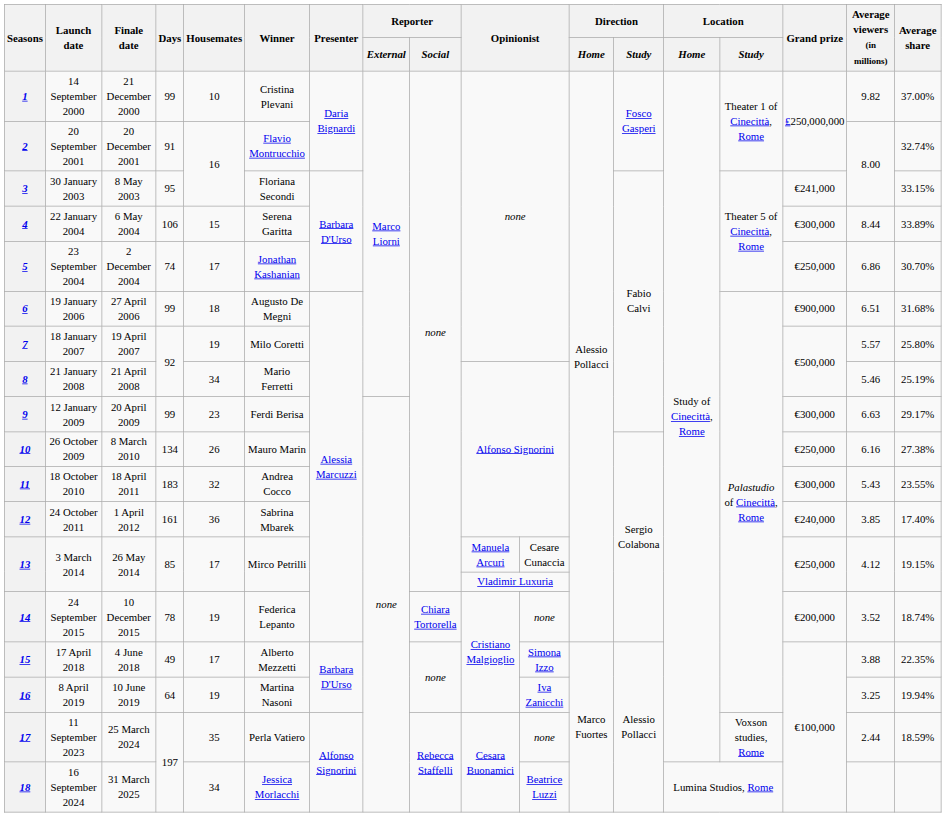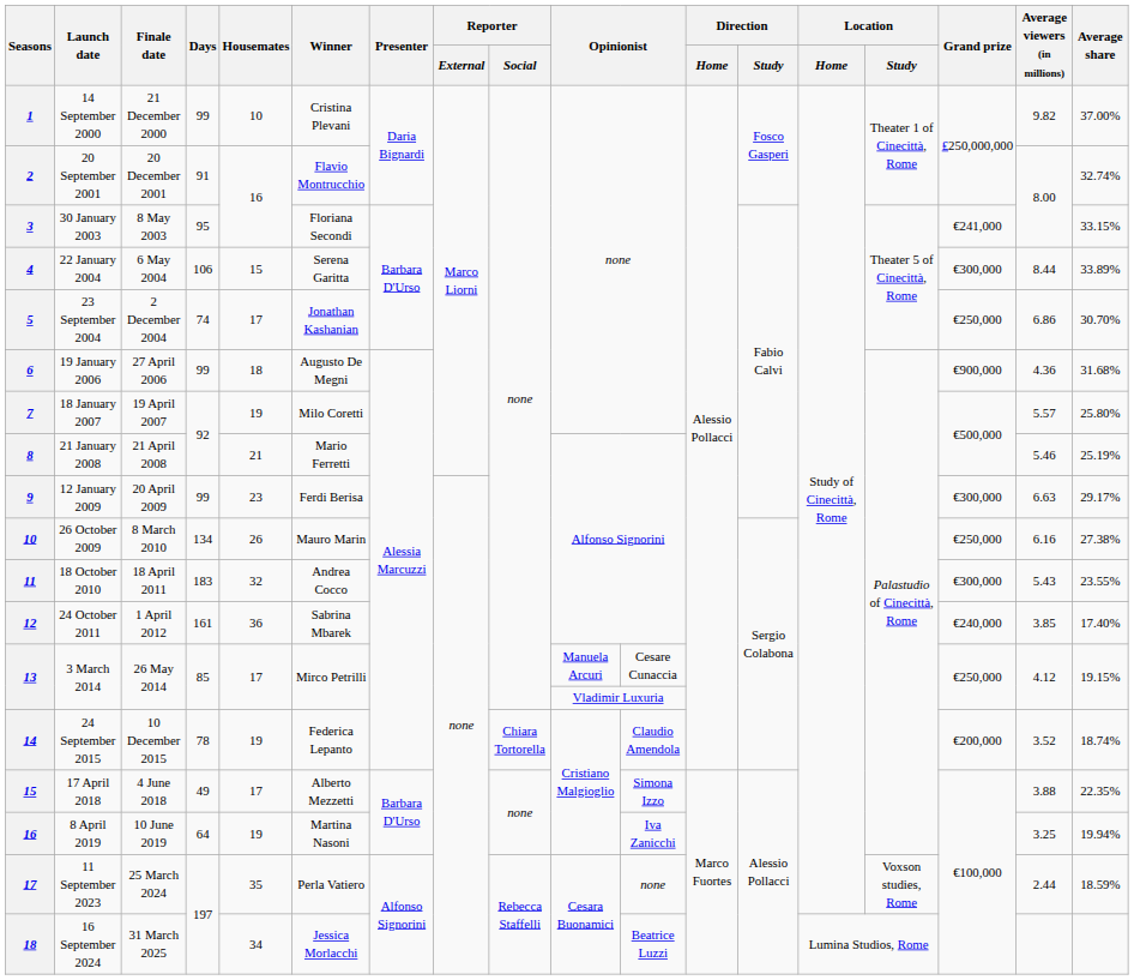19 January 2006 | Average viewers (in millions): 6.51 -> 4.36
21 January 2008 | Housemates: 34 -> 21
24 September 2015 | column 11: none -> Claudio Amendola
